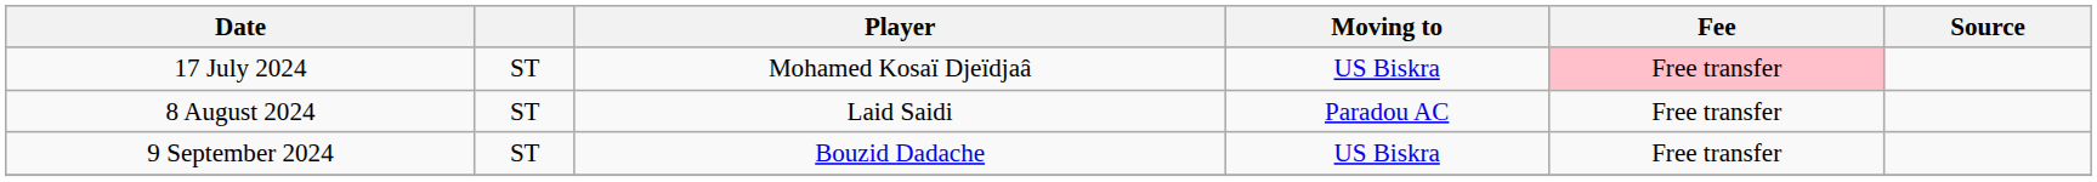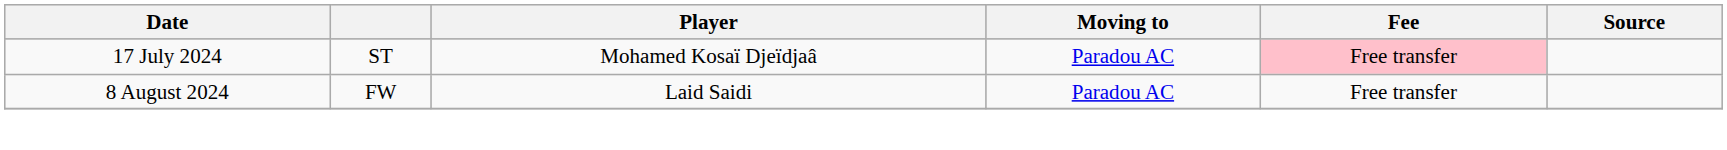17 July 2024 | Moving to: US Biskra -> Paradou AC
8 August 2024 | column 2: ST -> FW
- row: 9 September 2024 | ST | Bouzid Dadache | US Biskra | Free transfer
